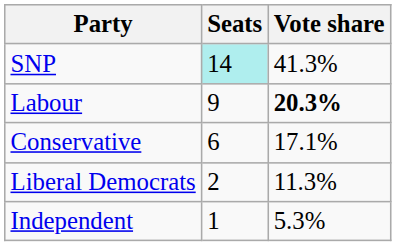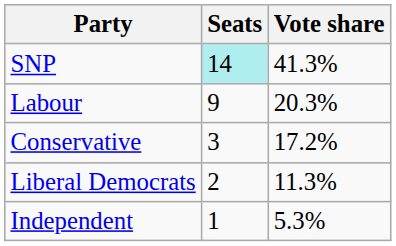Labour | Vote share: bold -> normal
Conservative | Seats: 6 -> 3
Conservative | Vote share: 17.1% -> 17.2%
